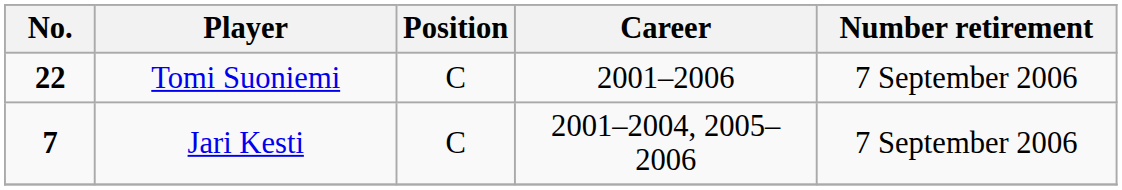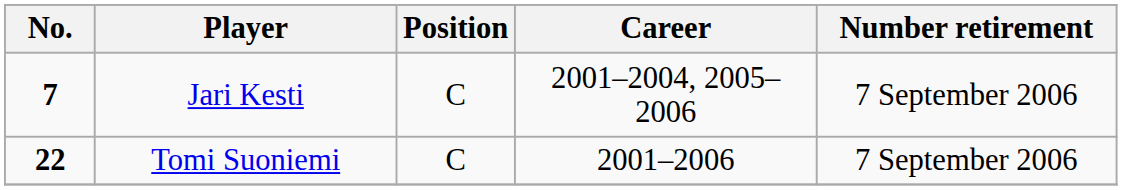rows swapped: Jari Kesti <-> Tomi Suoniemi
